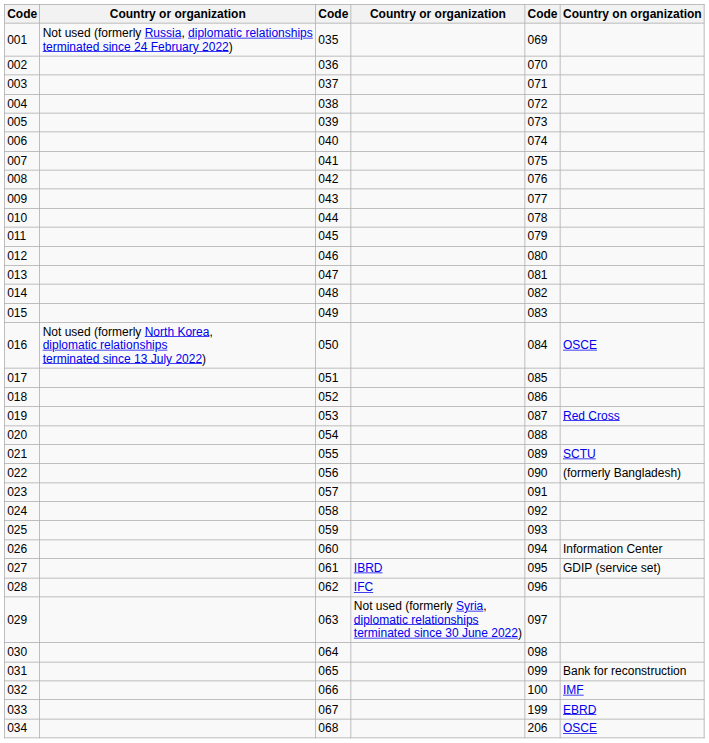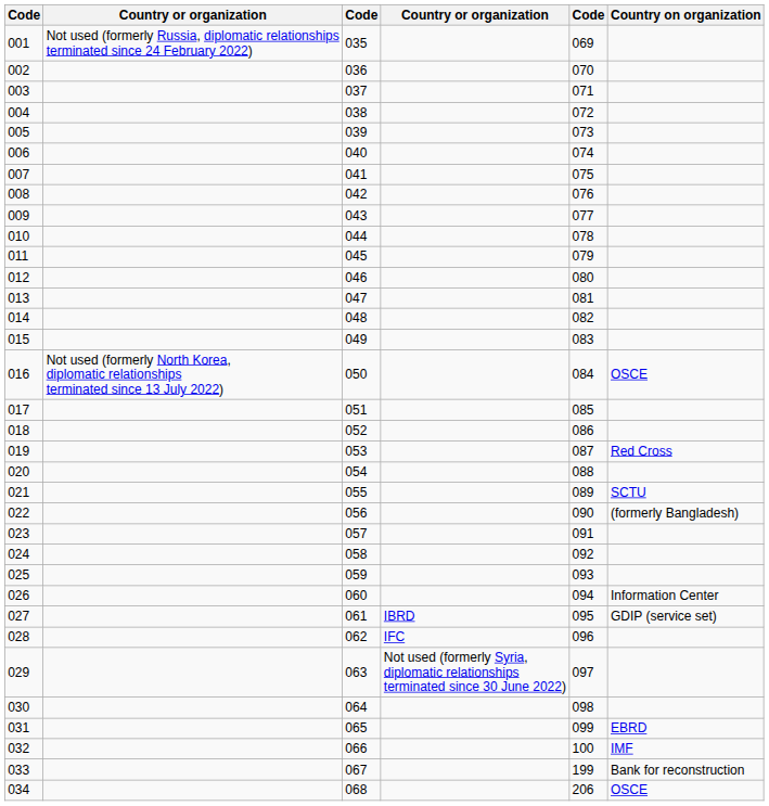031 | Country on organization: Bank for reconstruction -> EBRD
033 | Country on organization: EBRD -> Bank for reconstruction
